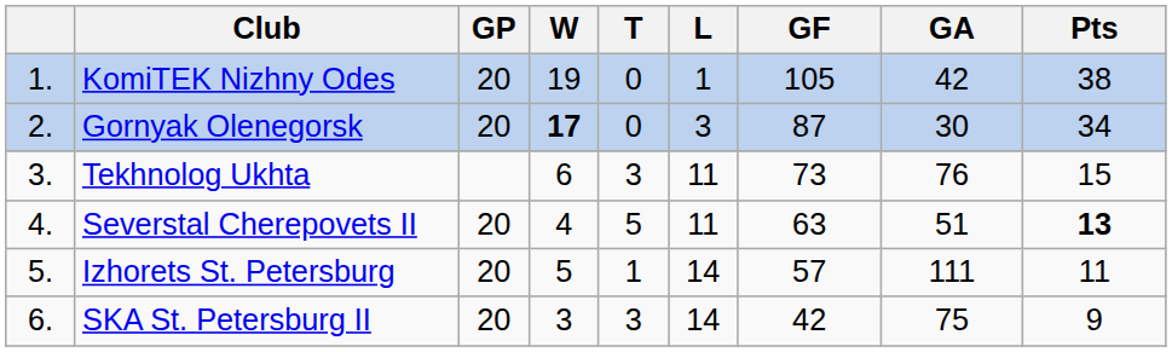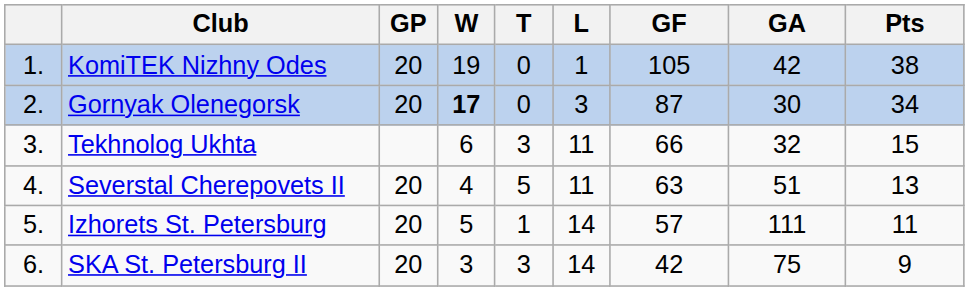Tekhnolog Ukhta | GF: 73 -> 66
Tekhnolog Ukhta | GA: 76 -> 32
Severstal Cherepovets II | Pts: bold -> normal
